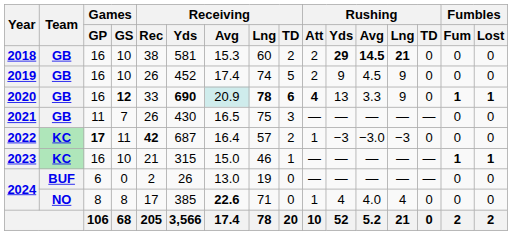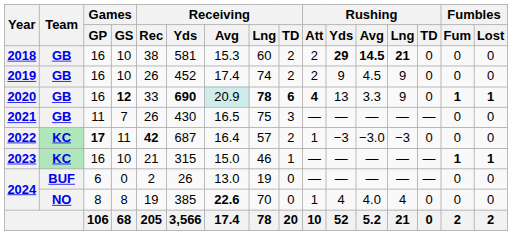2019 | Receiving / TD: 5 -> 2
2024 / 8 | Receiving / Rec: 17 -> 19
2024 / 8 | Receiving / Lng: 71 -> 70
